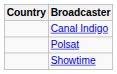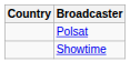- row: Canal Indigo
